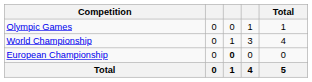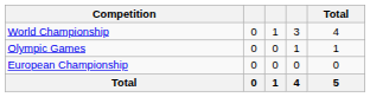rows swapped: Olympic Games <-> World Championship
European Championship | column 3: bold -> normal
